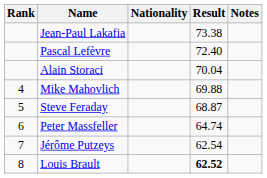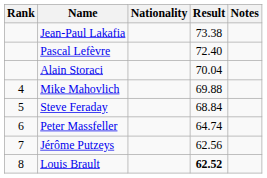Steve Feraday | Result: 68.87 -> 68.84
Jérôme Putzeys | Result: 62.54 -> 62.56
